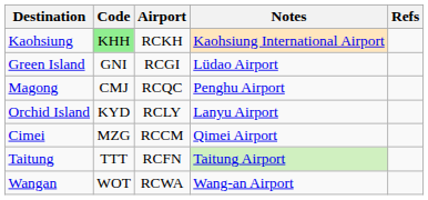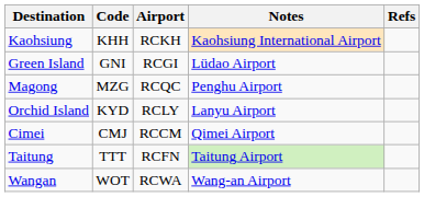Kaohsiung | Code: lightgreen background -> no background
Magong | Code: CMJ -> MZG
Cimei | Code: MZG -> CMJ
